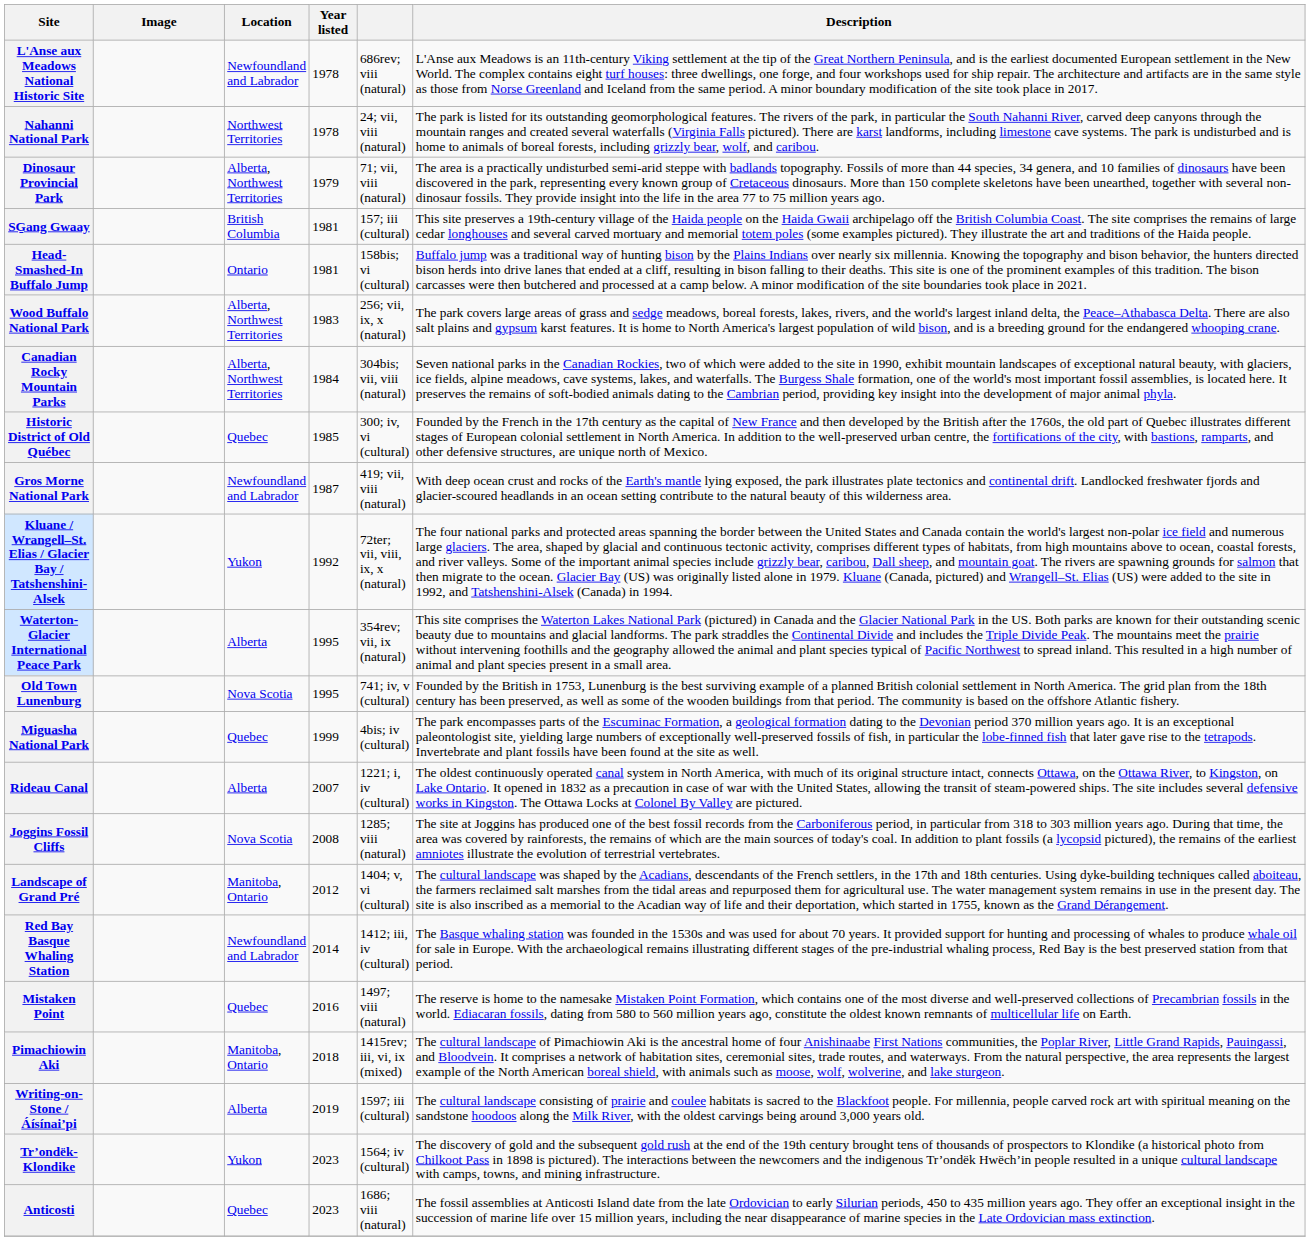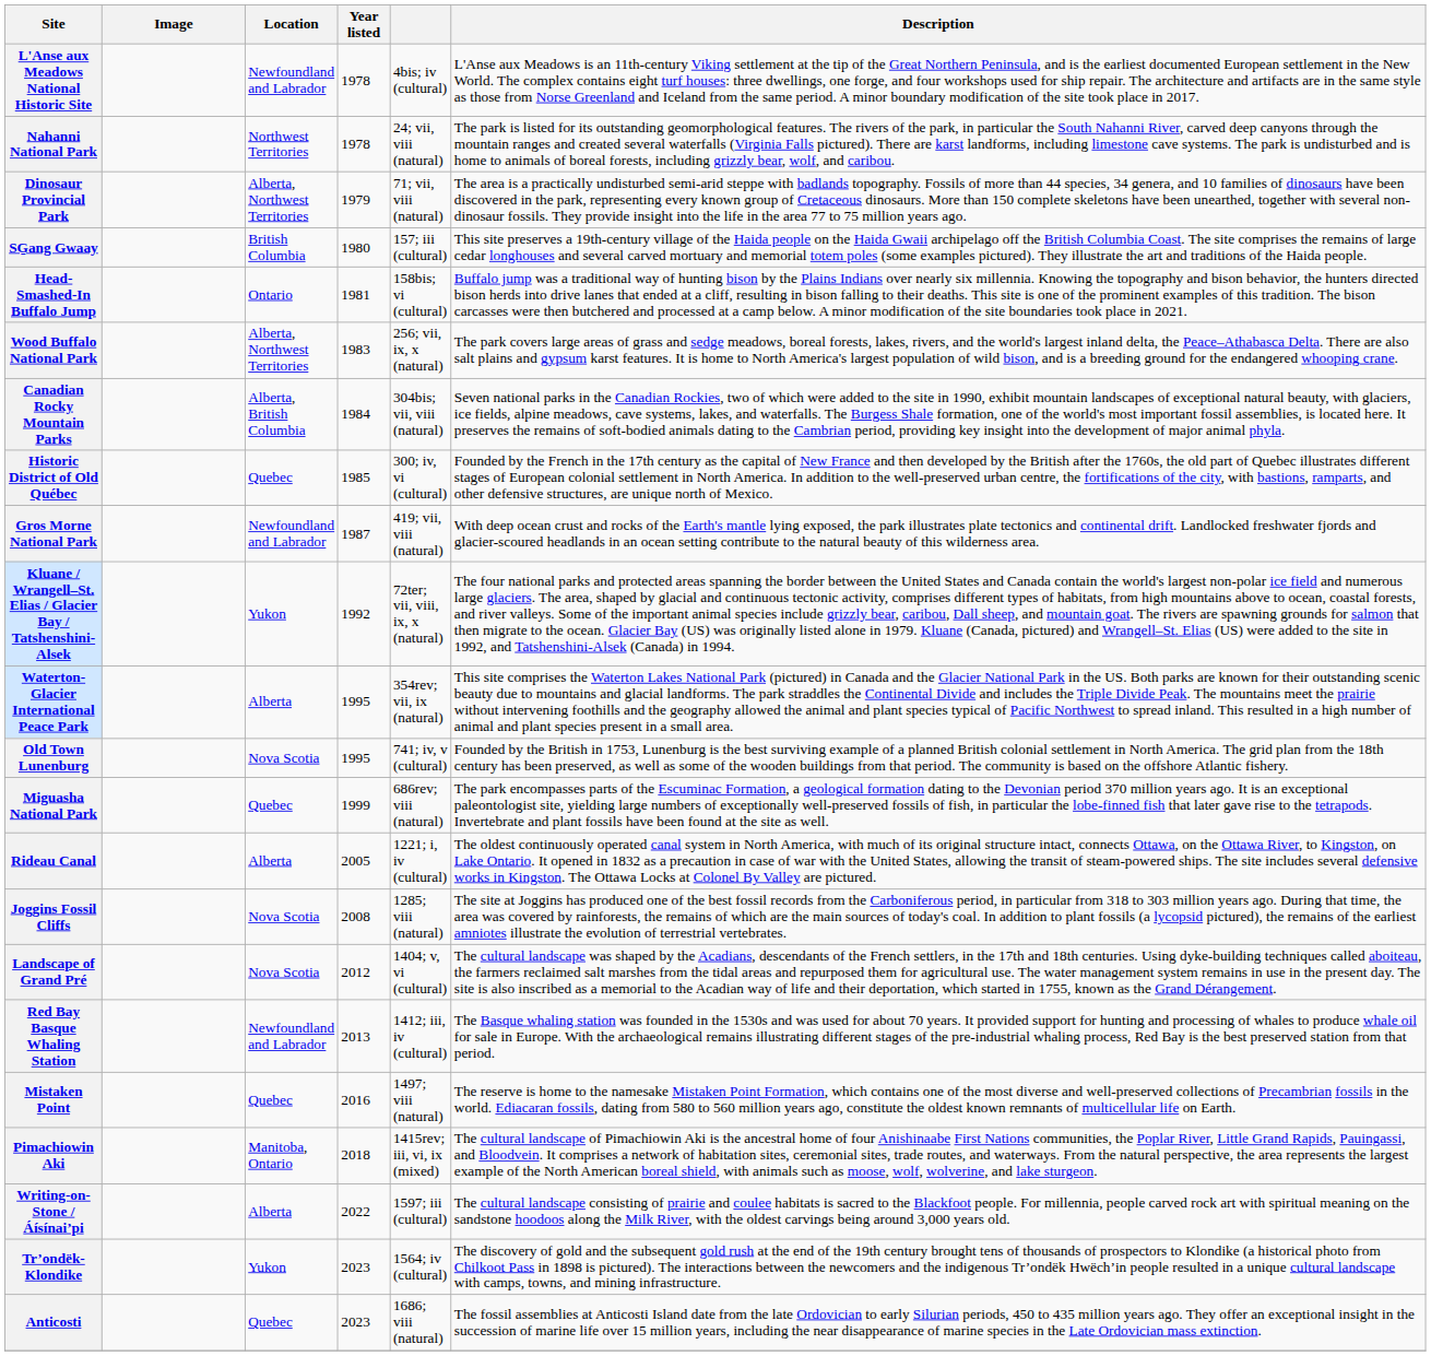L'Anse aux Meadows National Historic Site | column 5: 686rev; viii (natural) -> 4bis; iv (cultural)
SG̱ang Gwaay | Year listed: 1981 -> 1980
Canadian Rocky Mountain Parks | Location: Alberta, Northwest Territories -> Alberta, British Columbia
Miguasha National Park | column 5: 4bis; iv (cultural) -> 686rev; viii (natural)
Rideau Canal | Year listed: 2007 -> 2005
Landscape of Grand Pré | Location: Manitoba, Ontario -> Nova Scotia
Red Bay Basque Whaling Station | Year listed: 2014 -> 2013
Writing-on-Stone / Áísínai’pi | Year listed: 2019 -> 2022
